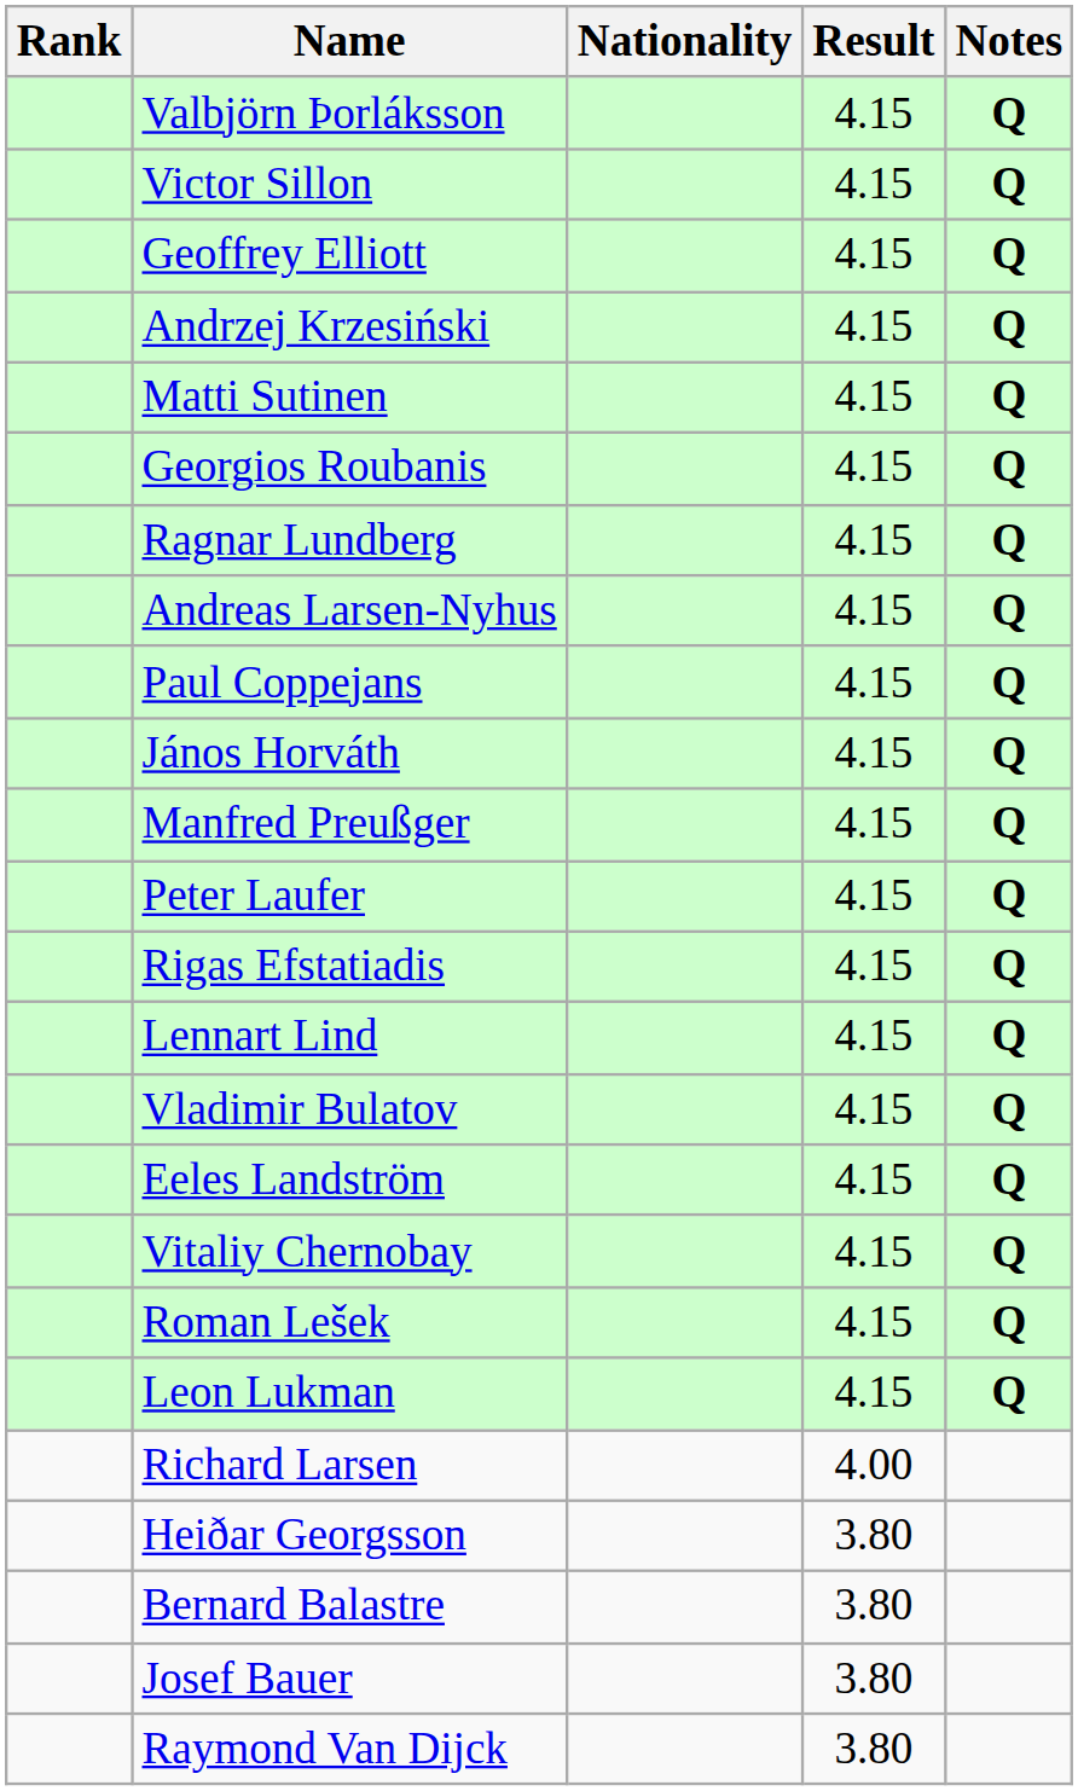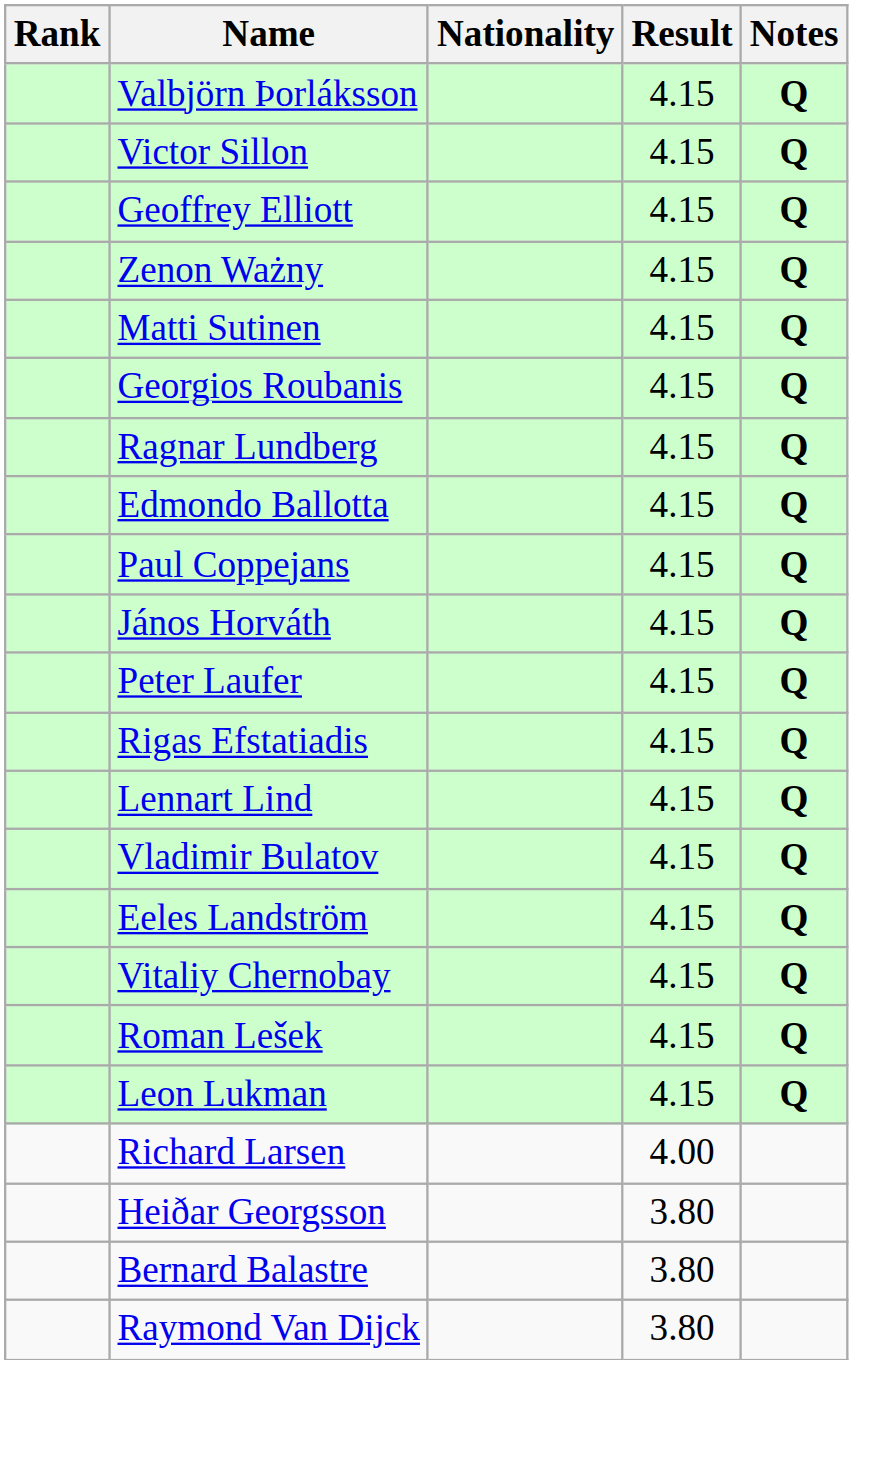+ row: Zenon Ważny | 4.15 | Q
- row: Andrzej Krzesiński | 4.15 | Q
- row: Andreas Larsen-Nyhus | 4.15 | Q
+ row: Edmondo Ballotta | 4.15 | Q
- row: Manfred Preußger | 4.15 | Q
- row: Josef Bauer | 3.80
